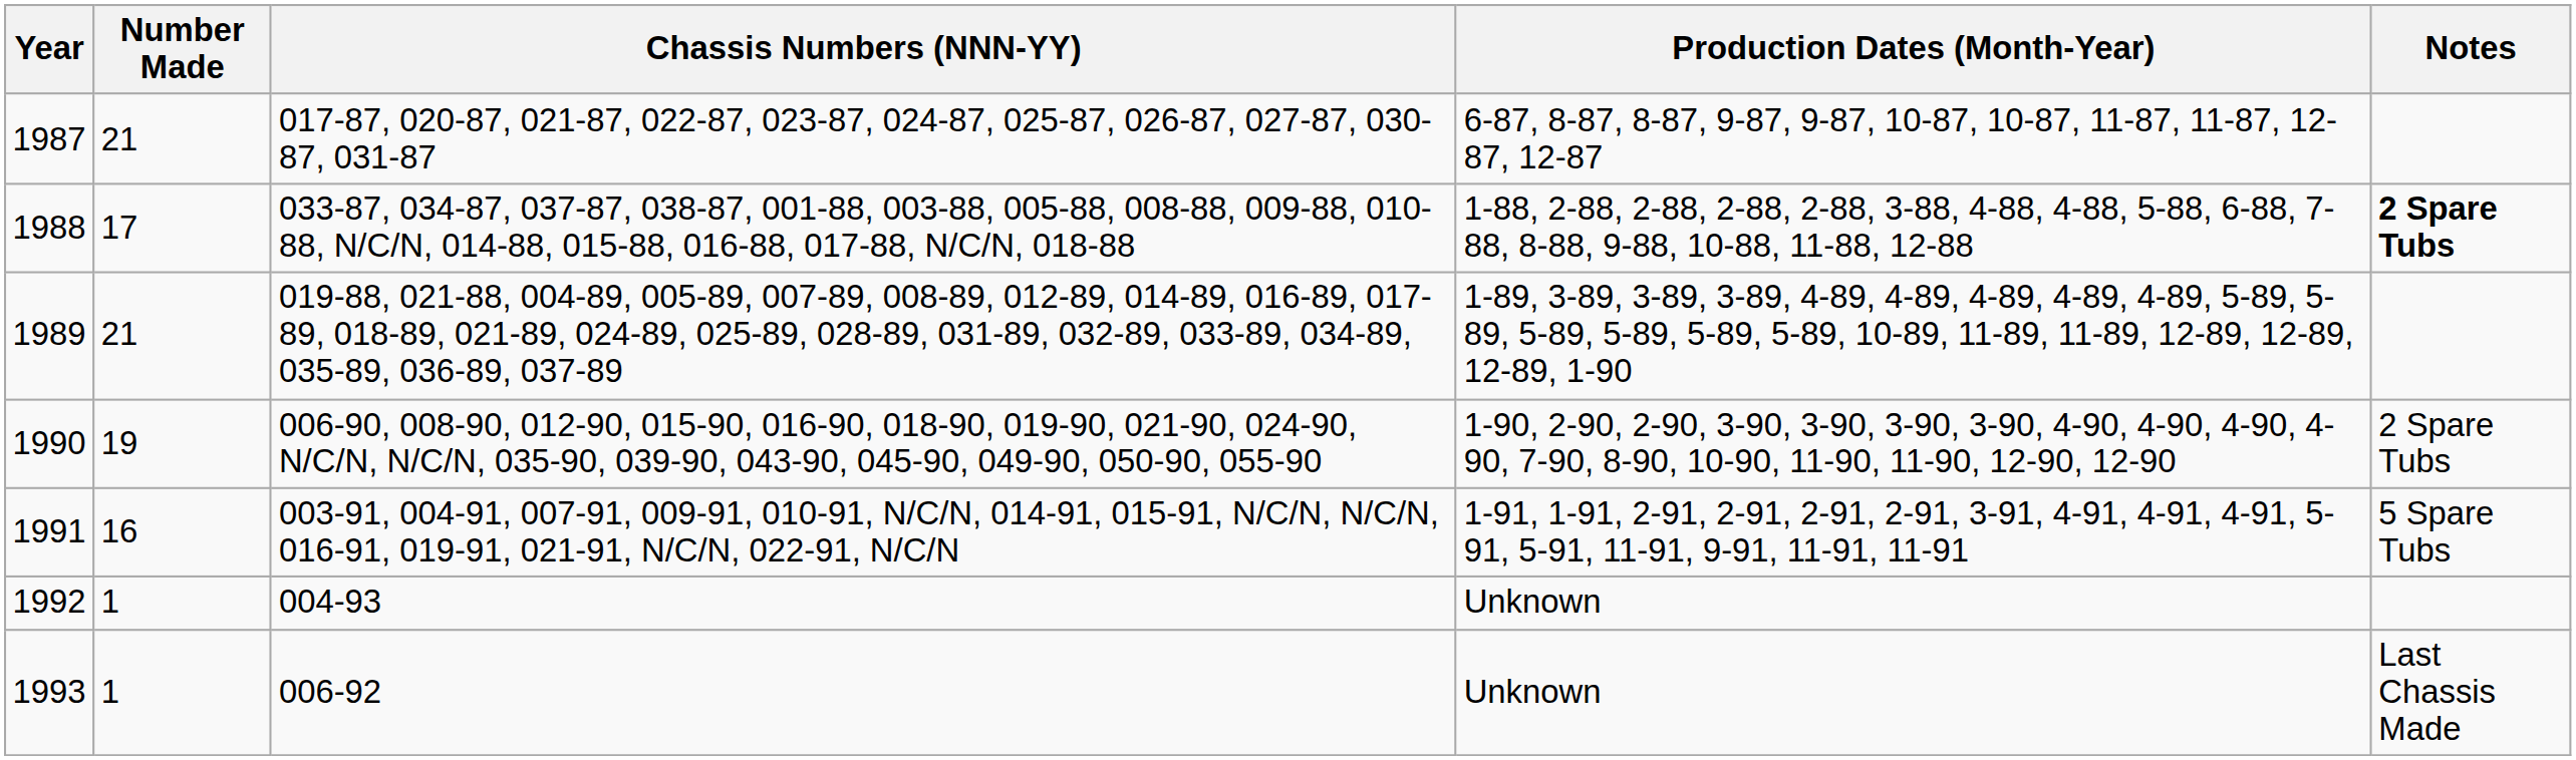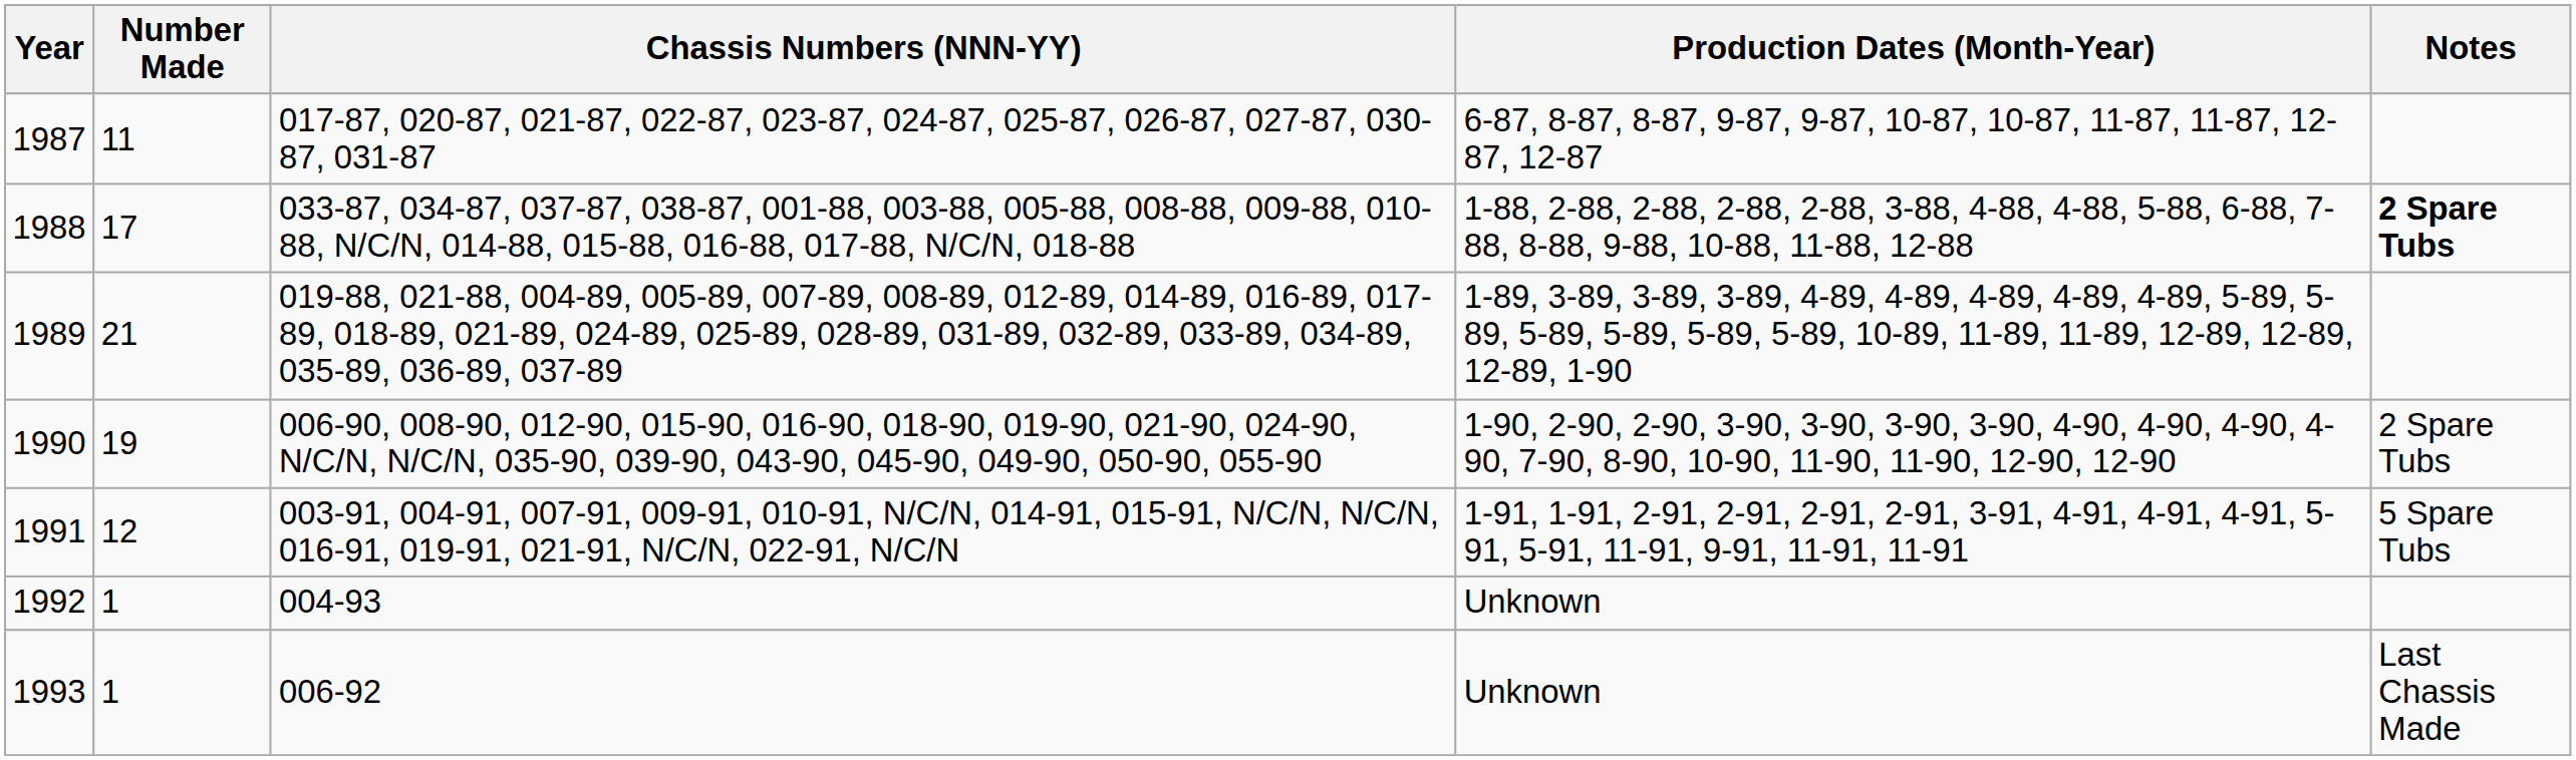1987 | Number Made: 21 -> 11
1991 | Number Made: 16 -> 12
